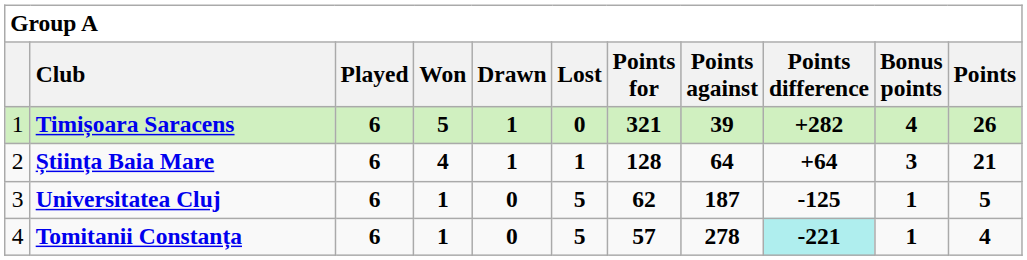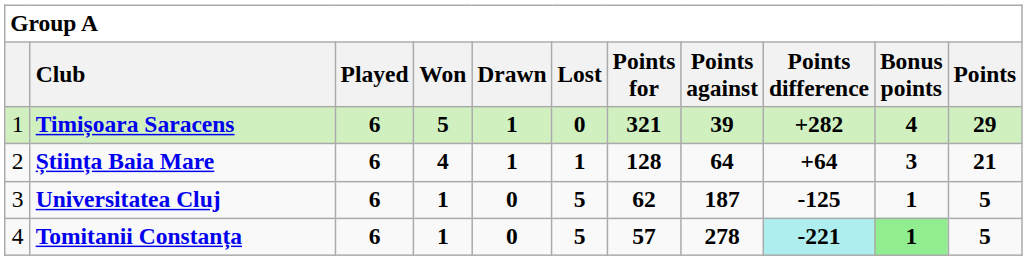Timișoara Saracens | Points: 26 -> 29
Tomitanii Constanța | Bonus points: no background -> lightgreen background
Tomitanii Constanța | Points: 4 -> 5
